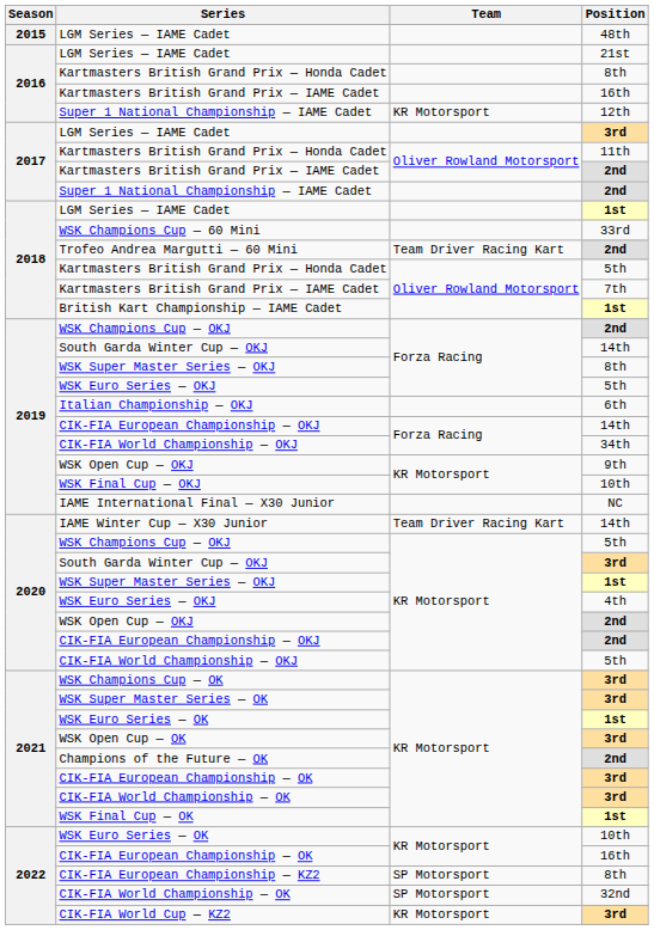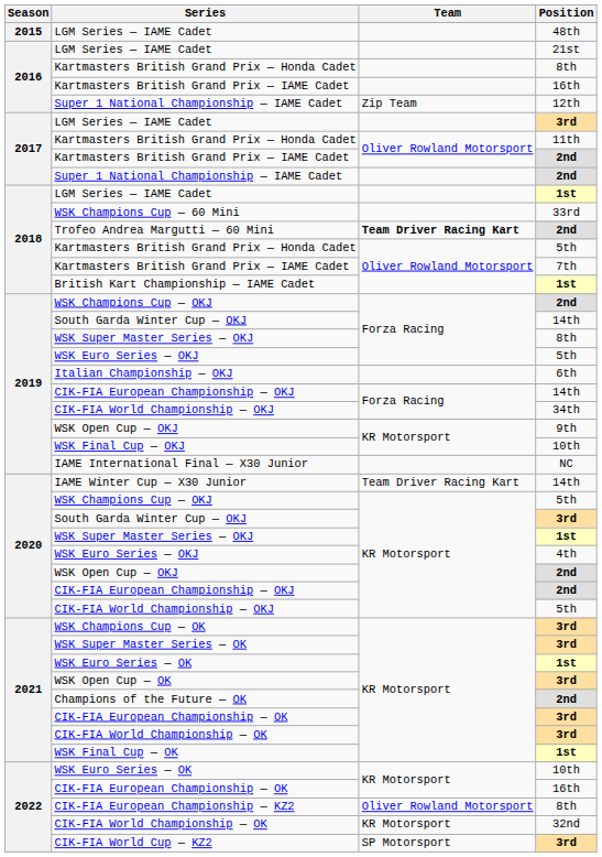Super 1 National Championship — IAME Cadet / 12th | Team: KR Motorsport -> Zip Team
Trofeo Andrea Margutti — 60 Mini | Team: normal -> bold
CIK-FIA European Championship — KZ2 | Team: SP Motorsport -> Oliver Rowland Motorsport
CIK-FIA World Championship — OK / 32nd | Team: SP Motorsport -> KR Motorsport
CIK-FIA World Cup — KZ2 | Team: KR Motorsport -> SP Motorsport
